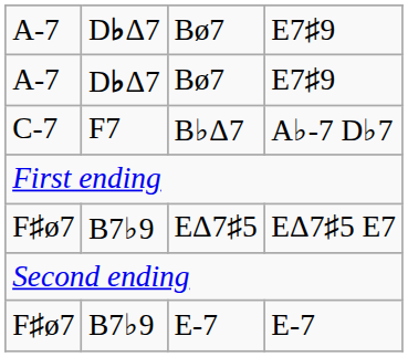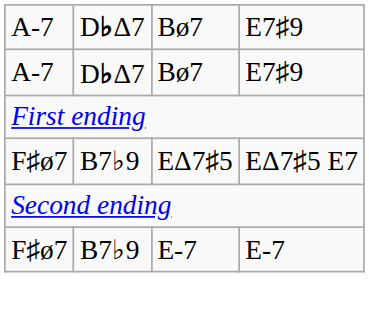- row: C-7 | F7 | B♭Δ7 | A♭-7 D♭7
